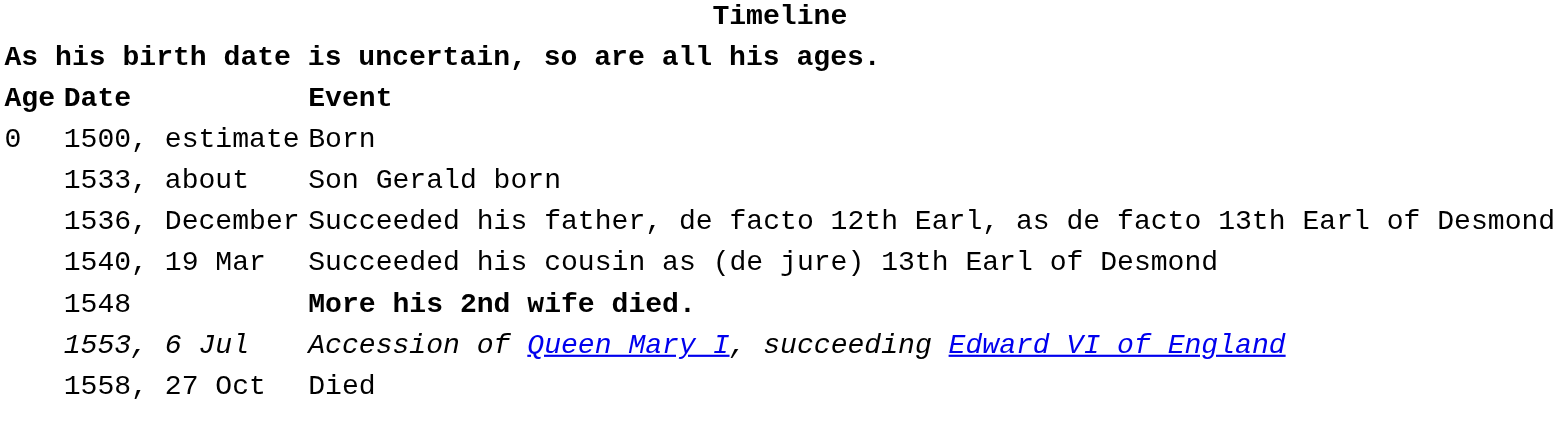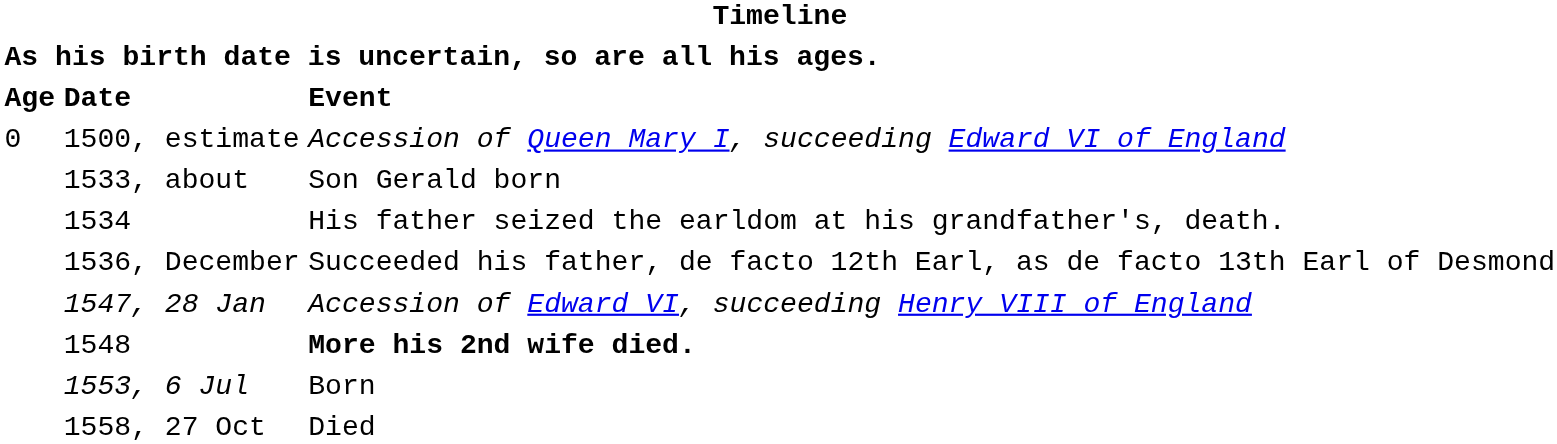1500, estimate | Event: Born -> Accession of Queen Mary I, succeeding Edward VI of England
+ row: 1534 | His father seized the earldom at his grandfather's, death.
- row: 1540, 19 Mar | Succeeded his cousin as (de jure) 13th Earl of Desmond
+ row: 1547, 28 Jan | Accession of Edward VI, succeeding Henry VIII of England
1553, 6 Jul | Event: Accession of Queen Mary I, succeeding Edward VI of England -> Born
